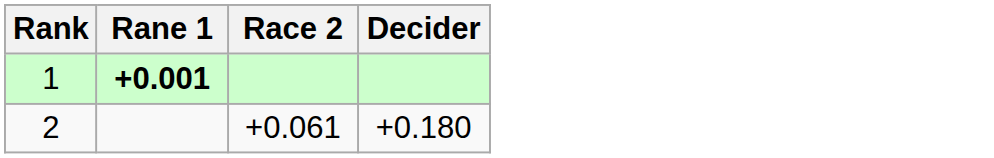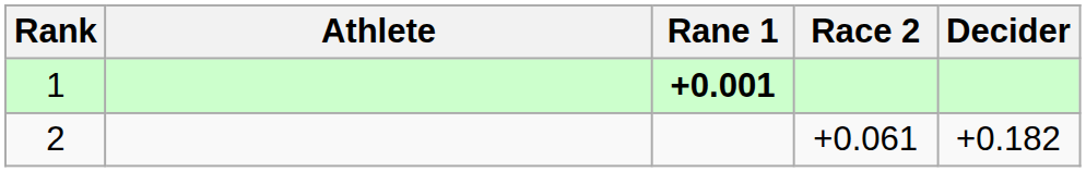+ column: Athlete
2 | Decider: +0.180 -> +0.182
